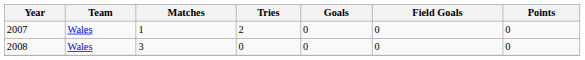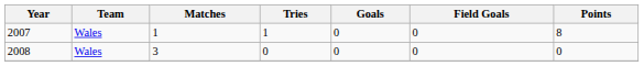2007 | Tries: 2 -> 1
2007 | Points: 0 -> 8
